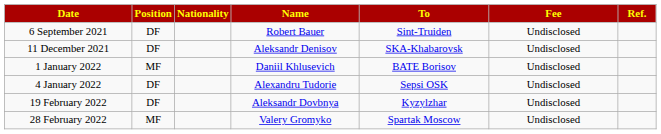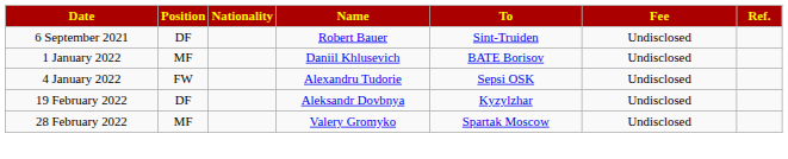- row: 11 December 2021 | DF | Aleksandr Denisov | SKA-Khabarovsk | Undisclosed
4 January 2022 | Position: DF -> FW
